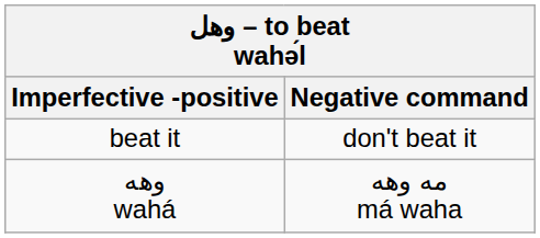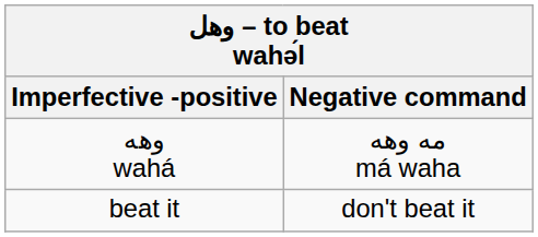rows swapped: وهه wahá <-> beat it
